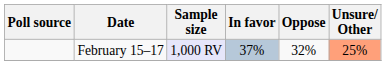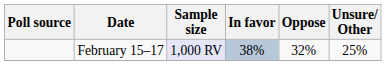February 15–17 | In favor: 37% -> 38%
February 15–17 | Unsure/ Other: lightsalmon background -> no background
